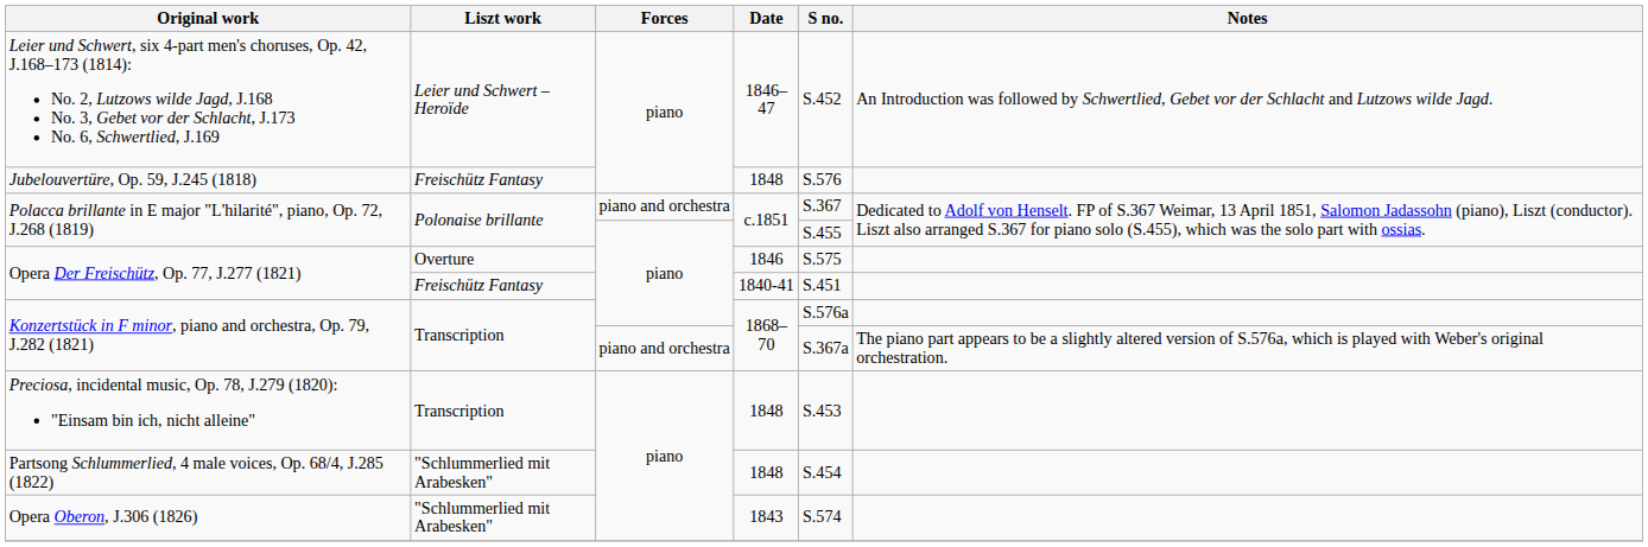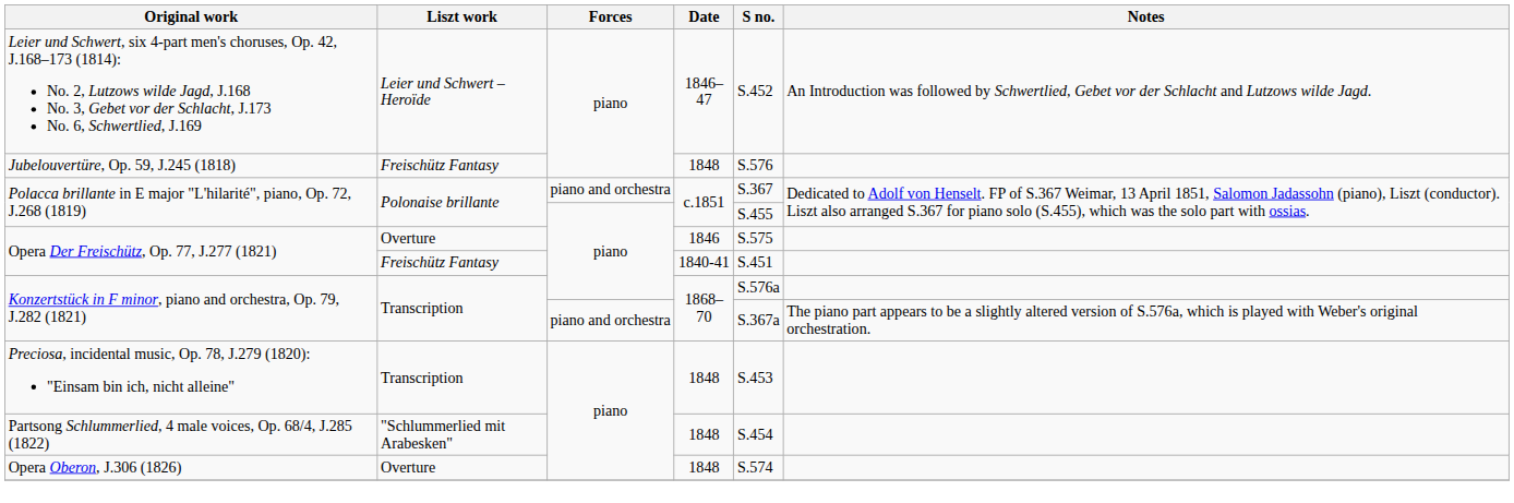Opera Oberon, J.306 (1826) | Liszt work: "Schlummerlied mit Arabesken" -> Overture
Opera Oberon, J.306 (1826) | Date: 1843 -> 1848
